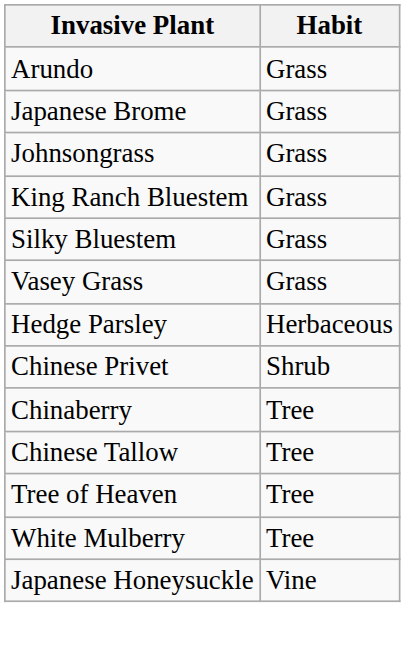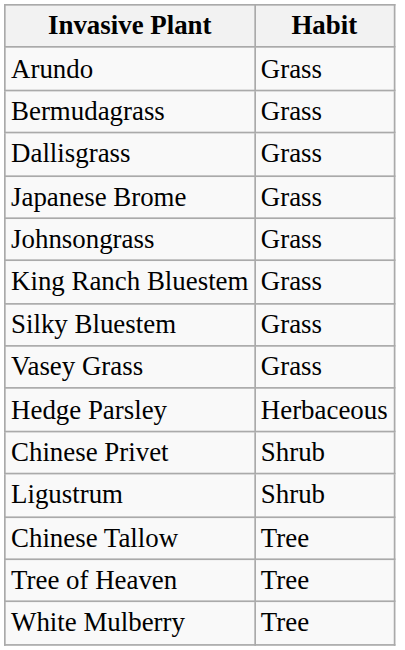+ row: Bermudagrass | Grass
+ row: Dallisgrass | Grass
+ row: Ligustrum | Shrub
- row: Chinaberry | Tree
- row: Japanese Honeysuckle | Vine
